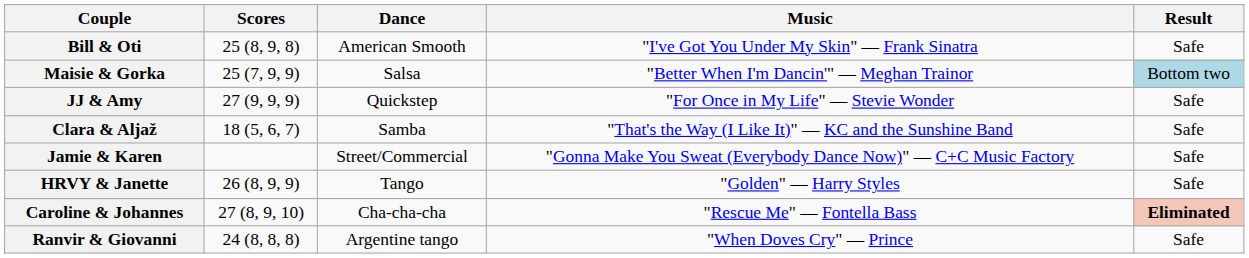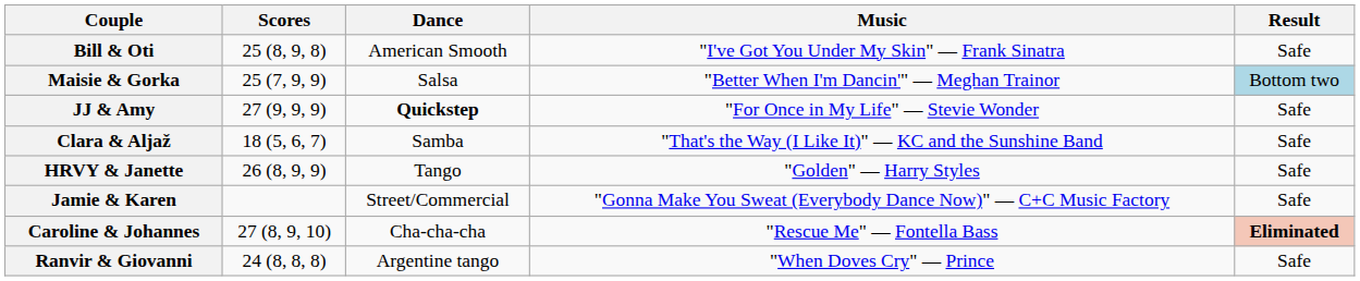JJ & Amy | Dance: normal -> bold
rows swapped: Jamie & Karen <-> HRVY & Janette
